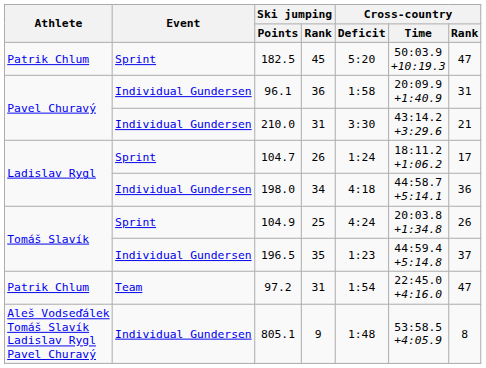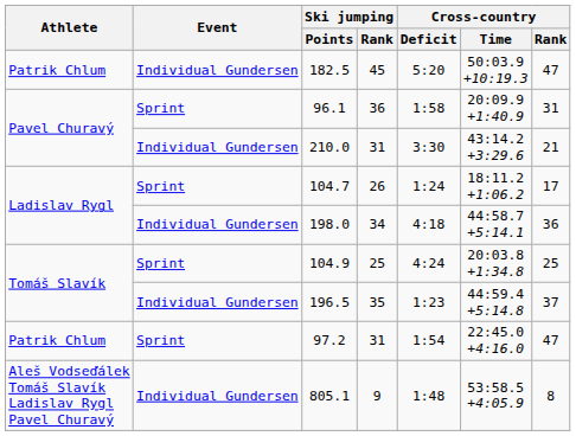182.5 | Event: Sprint -> Individual Gundersen
96.1 | Event: Individual Gundersen -> Sprint
104.9 | Cross-country / Rank: 26 -> 25
97.2 | Event: Team -> Sprint
